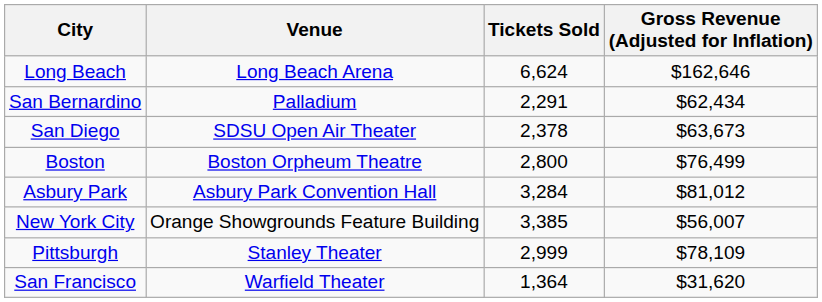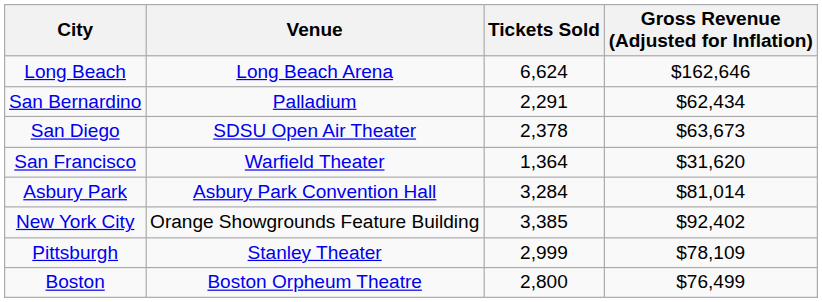rows swapped: San Francisco <-> Boston
Asbury Park | Gross Revenue (Adjusted for Inflation): $81,012 -> $81,014
New York City | Gross Revenue (Adjusted for Inflation): $56,007 -> $92,402
